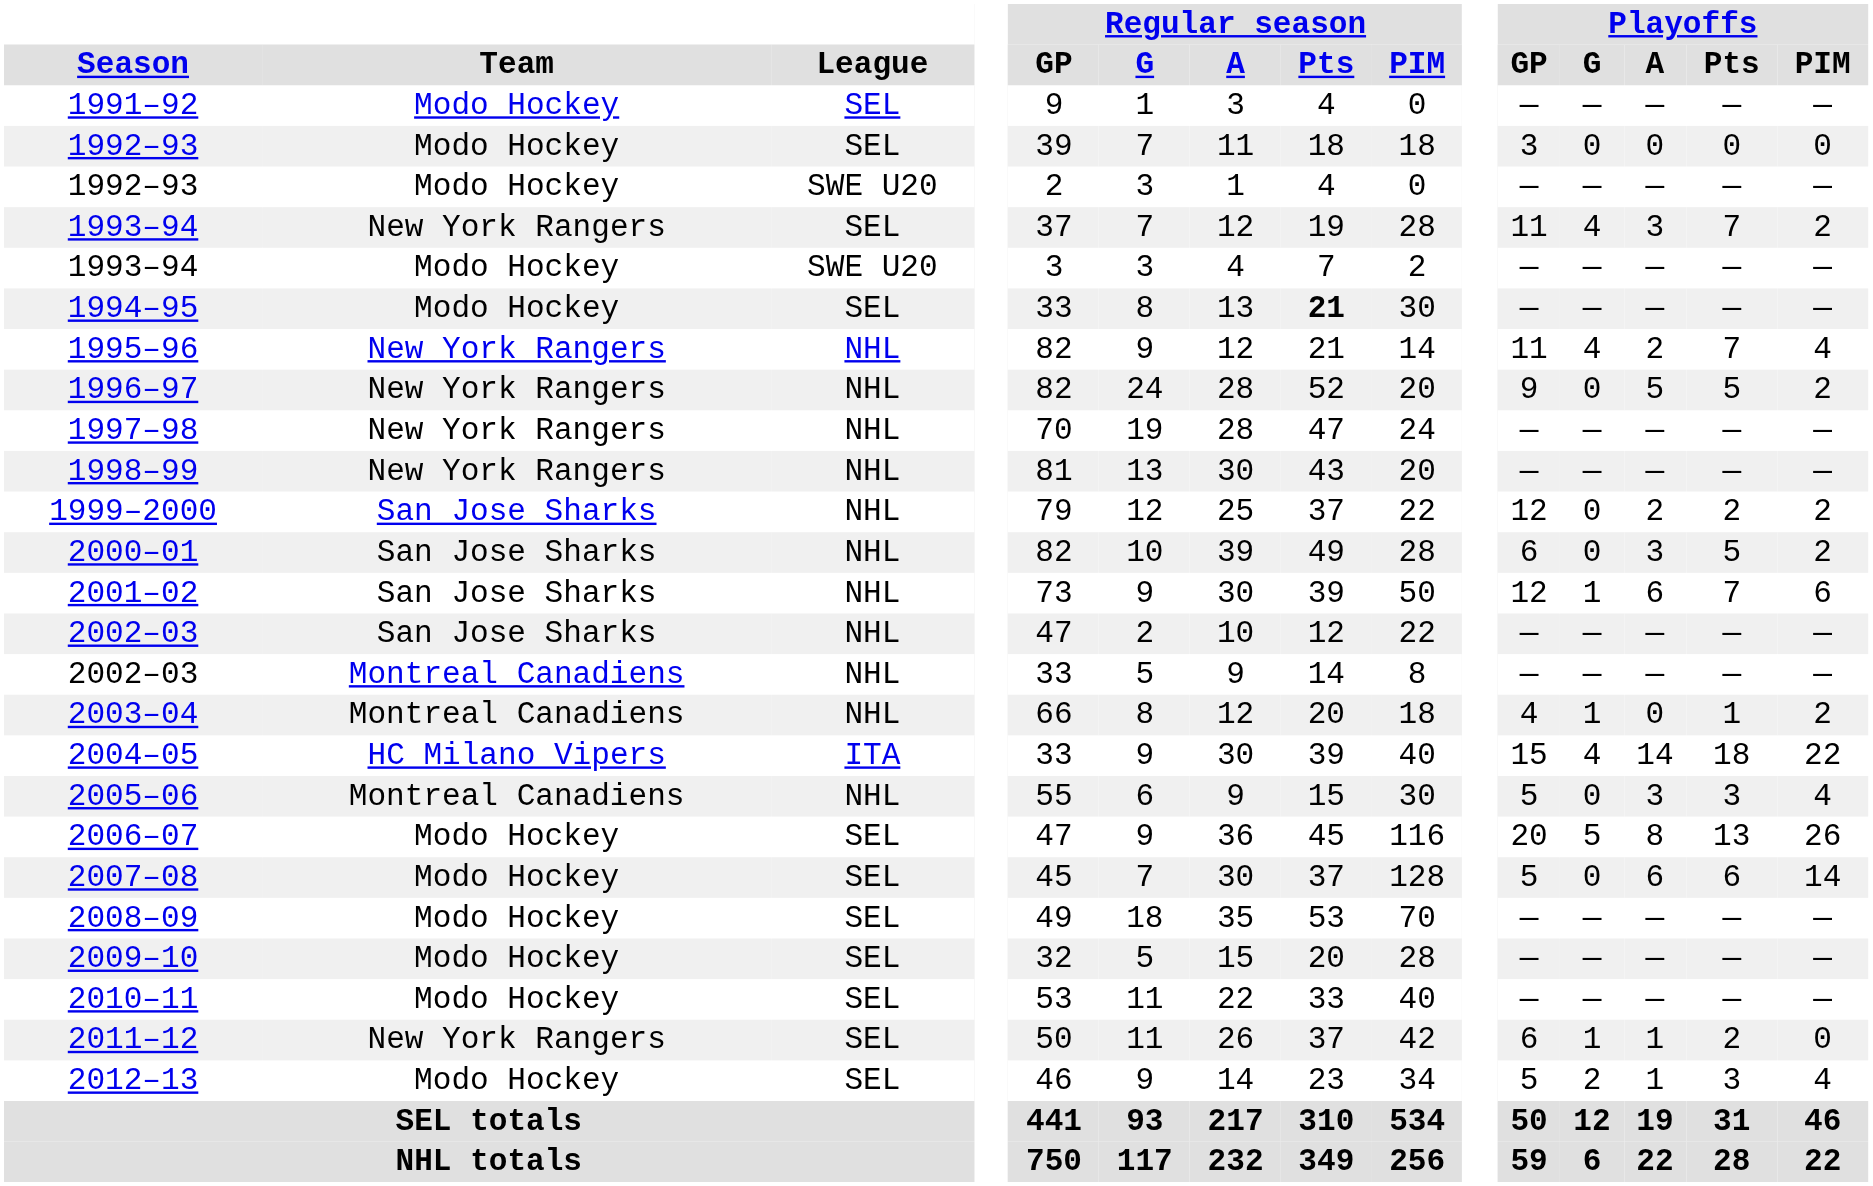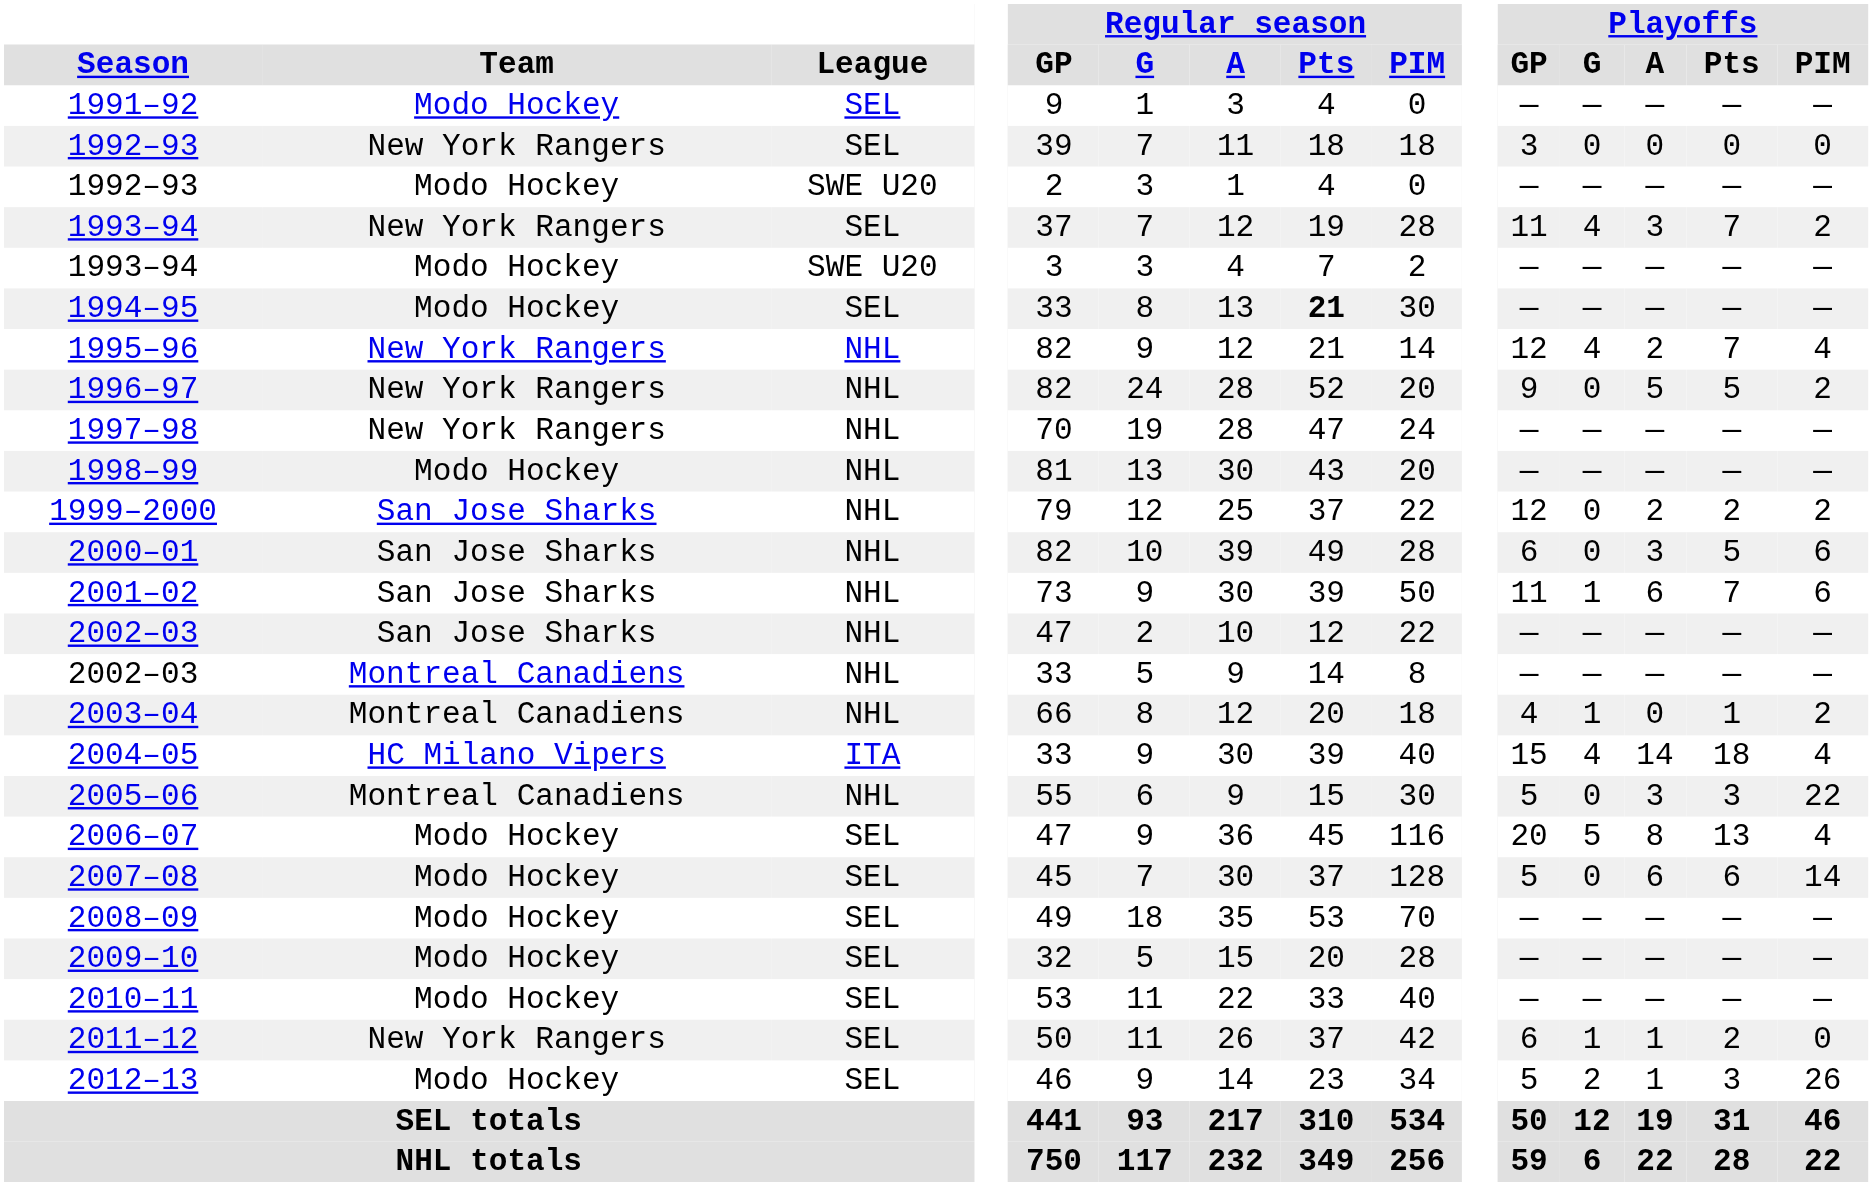1992–93 / SEL | Team: Modo Hockey -> New York Rangers
1995–96 | Playoffs / GP: 11 -> 12
1998–99 | Team: New York Rangers -> Modo Hockey
2000–01 | Playoffs / PIM: 2 -> 6
2001–02 | Playoffs / GP: 12 -> 11
2004–05 | Playoffs / PIM: 22 -> 4
2005–06 | Playoffs / PIM: 4 -> 22
2006–07 | Playoffs / PIM: 26 -> 4
2012–13 | Playoffs / PIM: 4 -> 26
